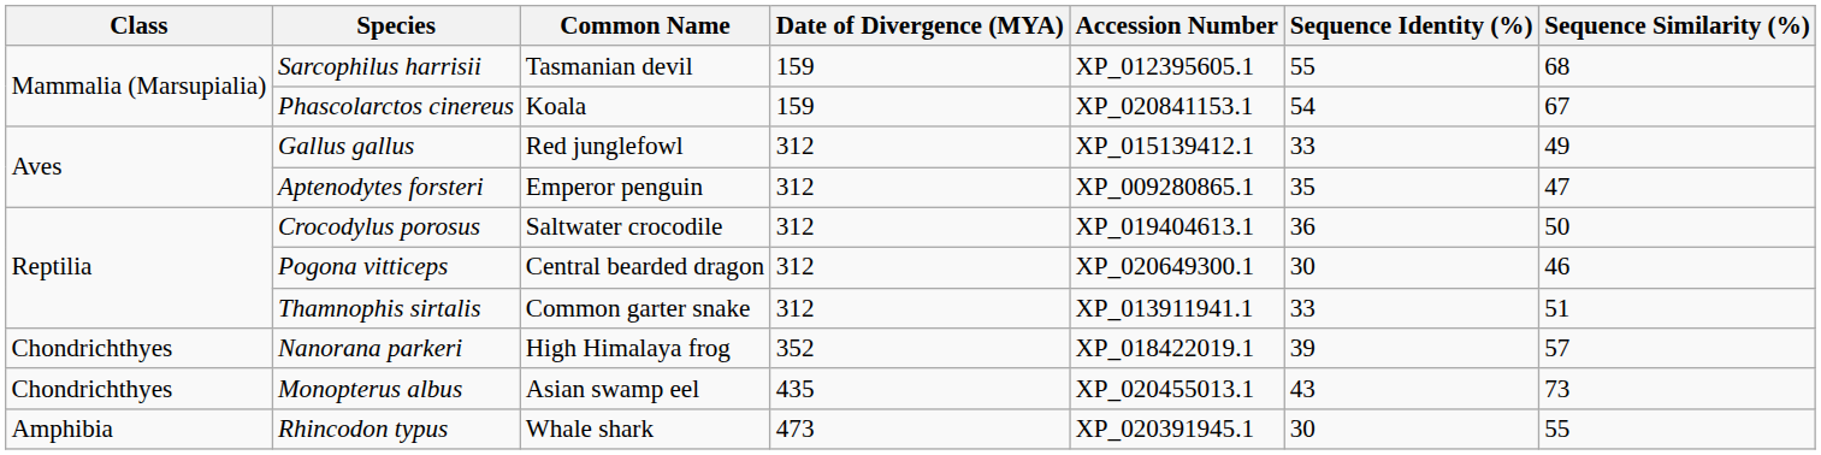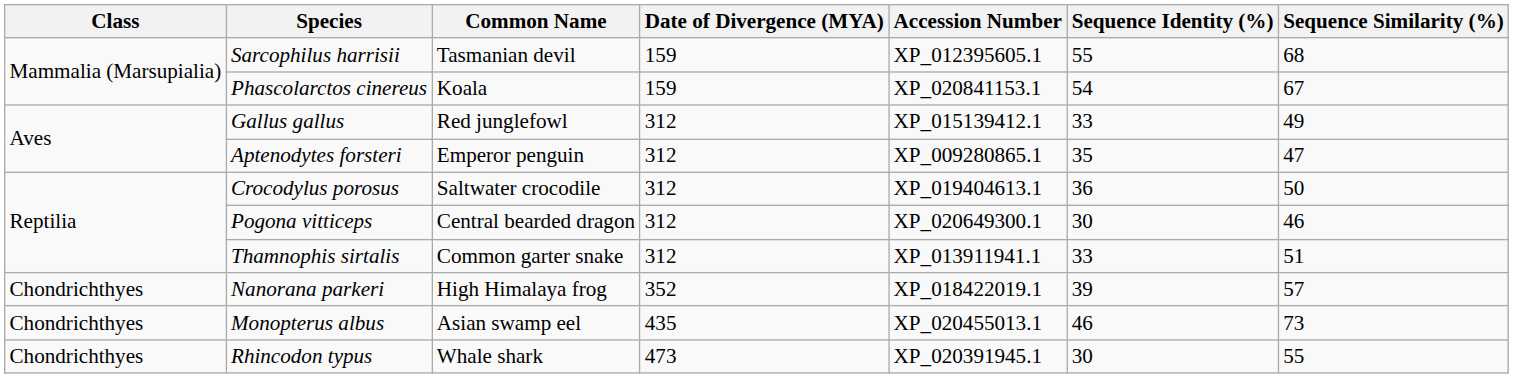Monopterus albus | Sequence Identity (%): 43 -> 46
Rhincodon typus | Class: Amphibia -> Chondrichthyes
